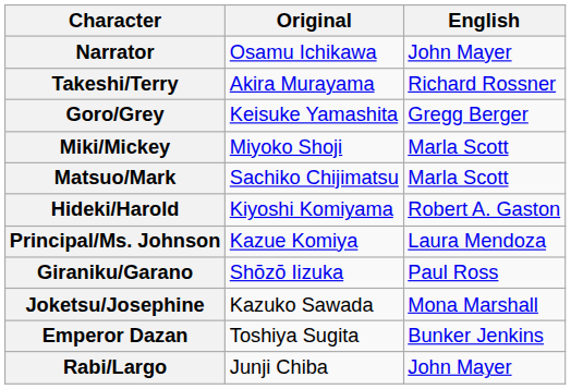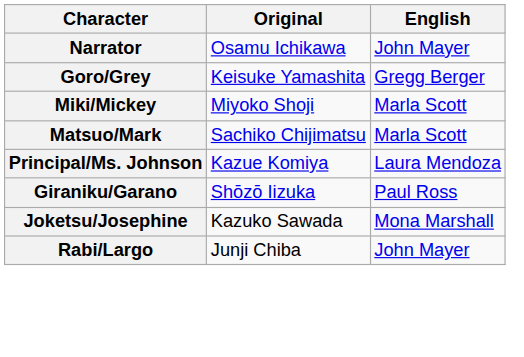- row: Takeshi/Terry | Akira Murayama | Richard Rossner
- row: Hideki/Harold | Kiyoshi Komiyama | Robert A. Gaston
- row: Emperor Dazan | Toshiya Sugita | Bunker Jenkins
